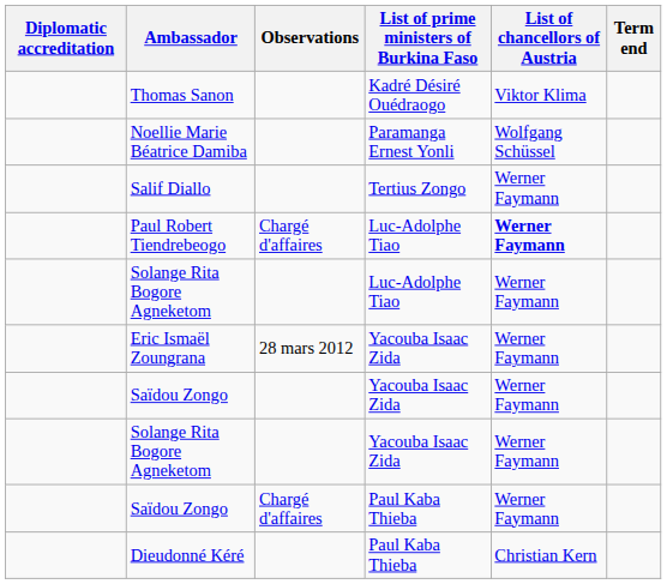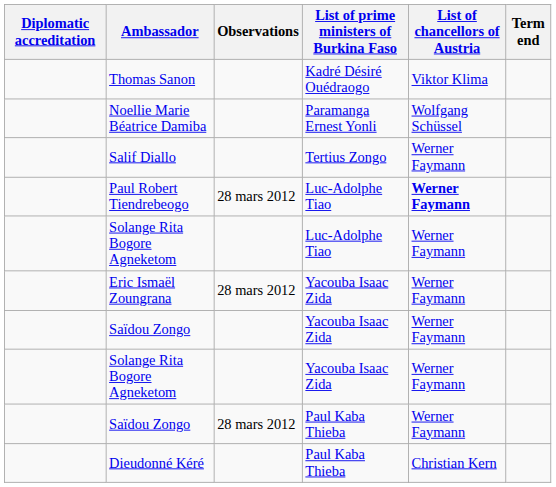Paul Robert Tiendrebeogo | Observations: Chargé d'affaires -> 28 mars 2012
Saïdou Zongo / Paul Kaba Thieba | Observations: Chargé d'affaires -> 28 mars 2012
